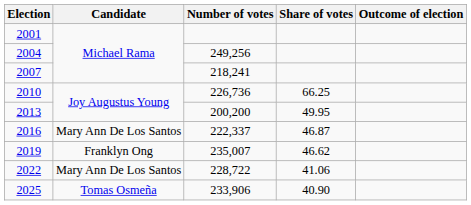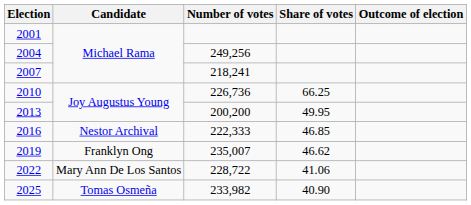2016 | Candidate: Mary Ann De Los Santos -> Nestor Archival
2016 | Number of votes: 222,337 -> 222,333
2016 | Share of votes: 46.87 -> 46.85
2025 | Number of votes: 233,906 -> 233,982
